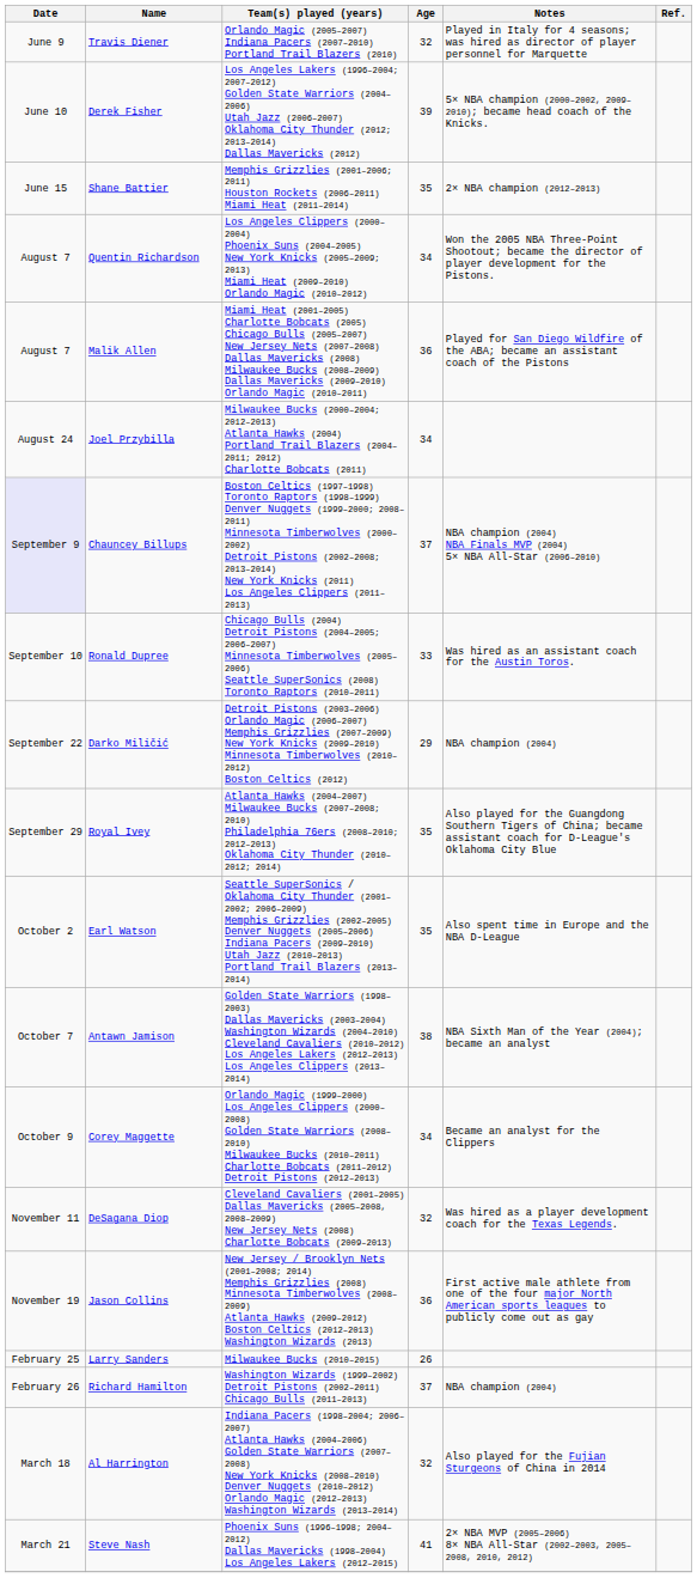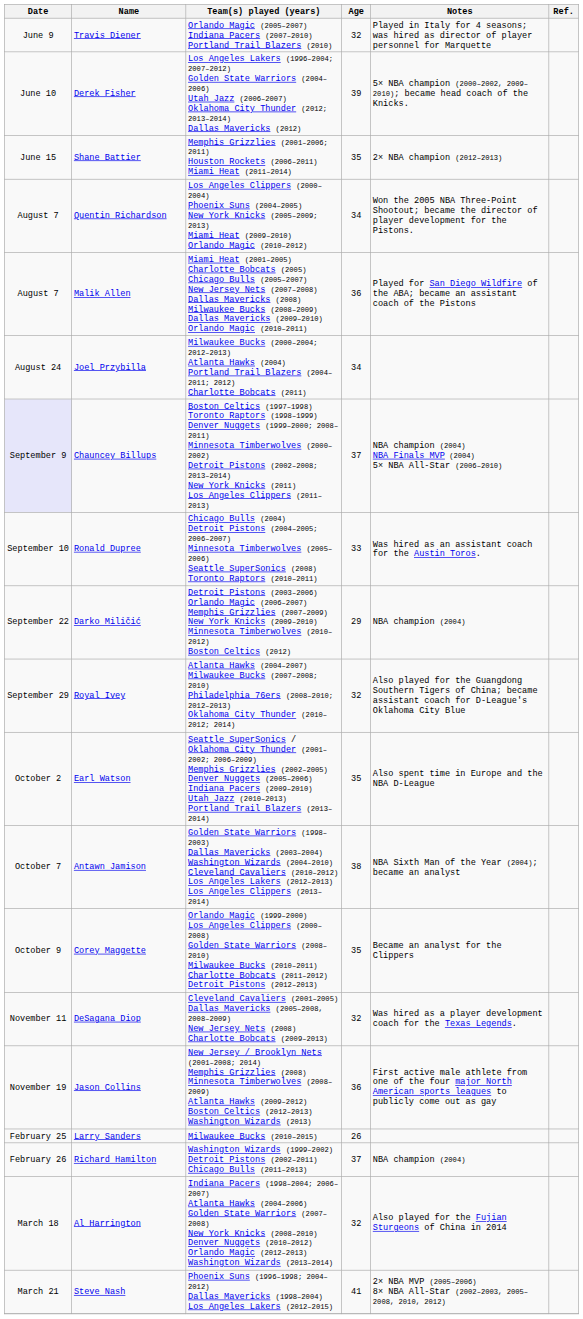Royal Ivey | Age: 35 -> 32
Corey Maggette | Age: 34 -> 35
